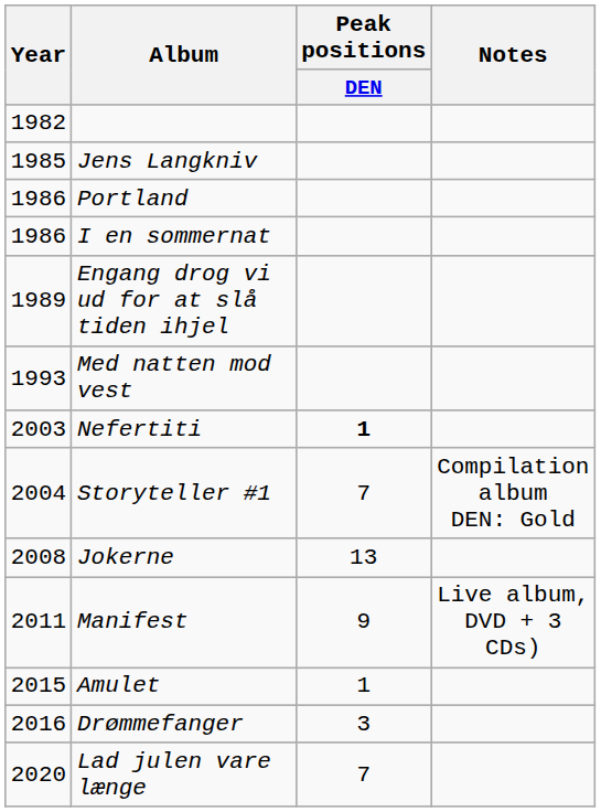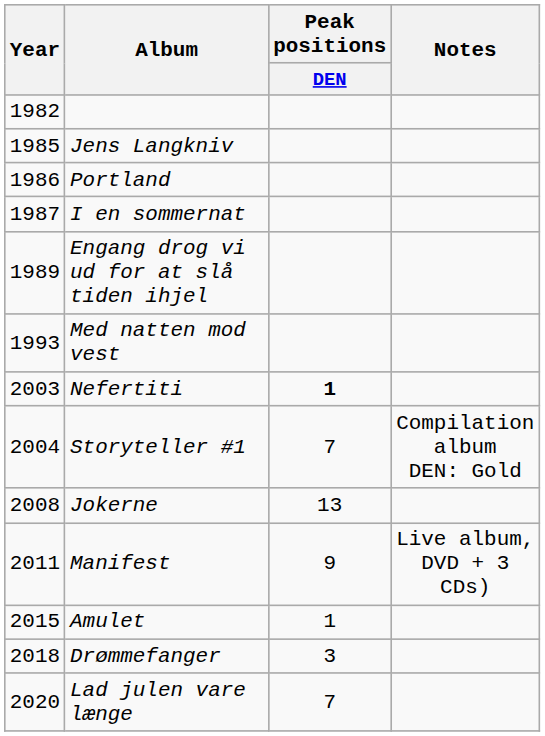I en sommernat | Year: 1986 -> 1987
Drømmefanger | Year: 2016 -> 2018
